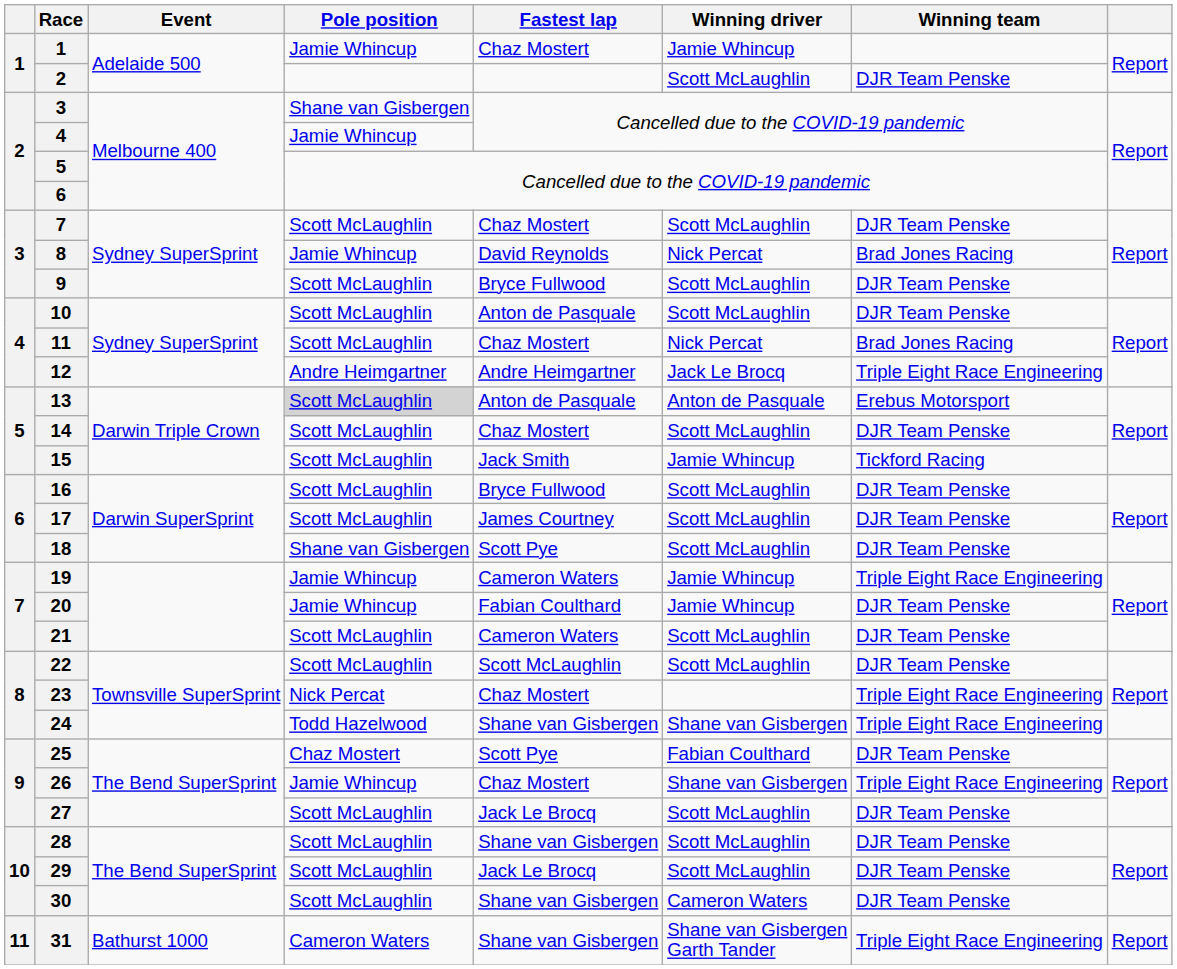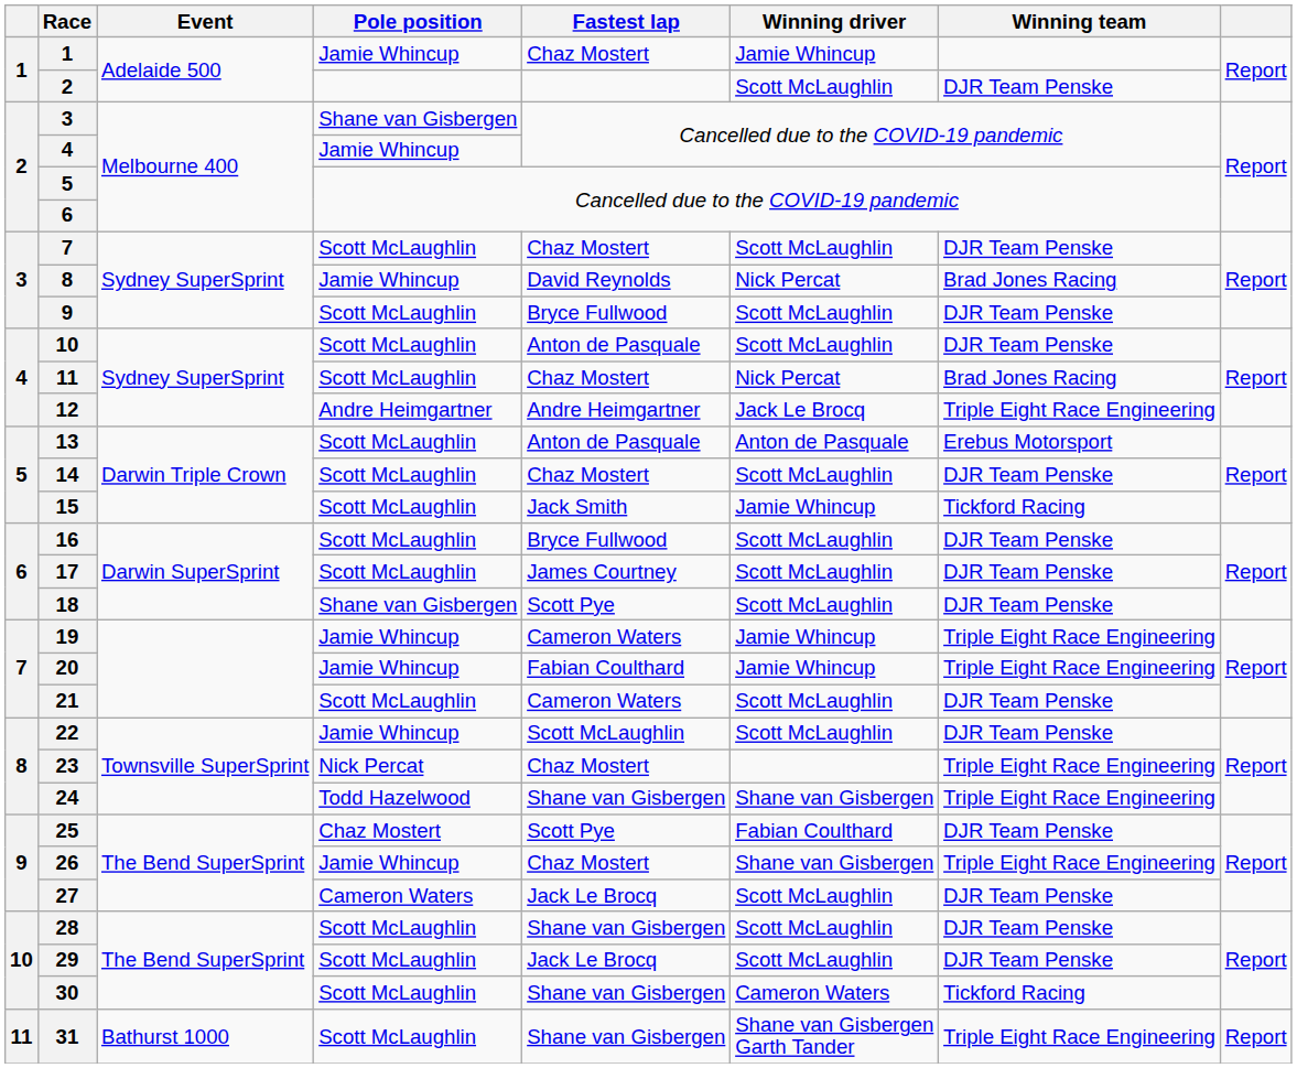13 | Pole position: lightgrey background -> no background
20 | Winning team: DJR Team Penske -> Triple Eight Race Engineering
22 | Pole position: Scott McLaughlin -> Jamie Whincup
27 | Pole position: Scott McLaughlin -> Cameron Waters
30 | Winning team: DJR Team Penske -> Tickford Racing
31 | Pole position: Cameron Waters -> Scott McLaughlin
